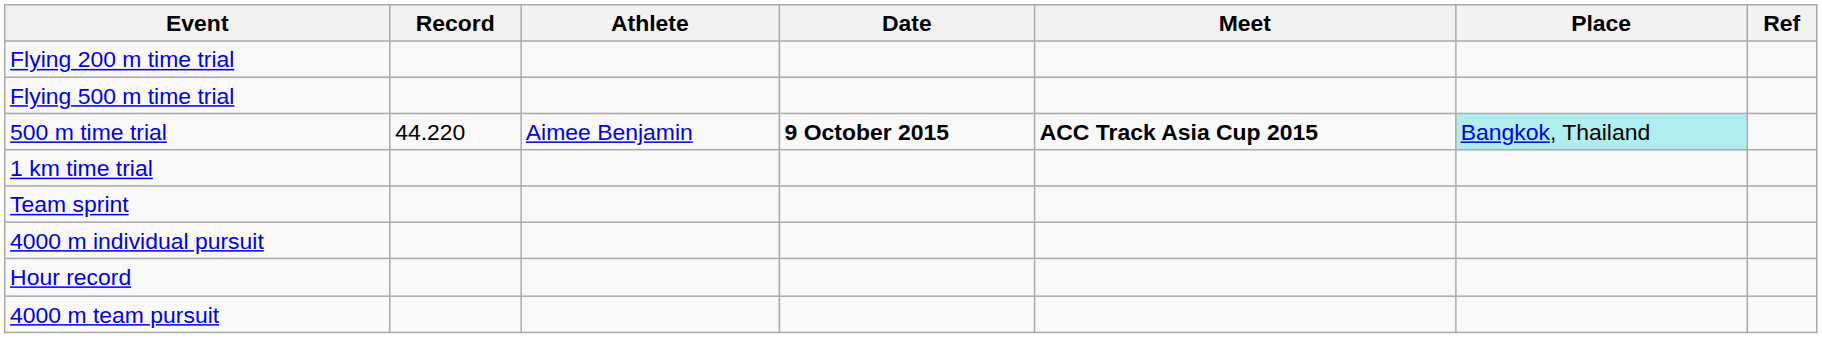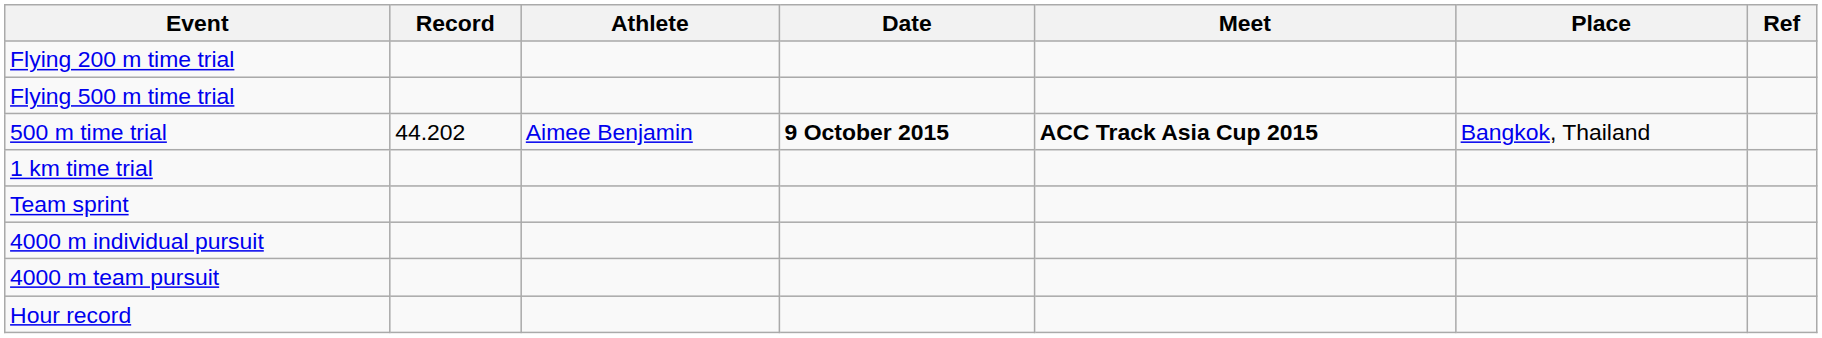500 m time trial | Record: 44.220 -> 44.202
500 m time trial | Place: paleturquoise background -> no background
rows swapped: 4000 m team pursuit <-> Hour record
